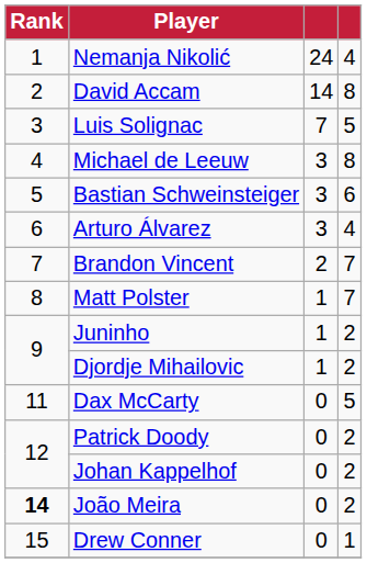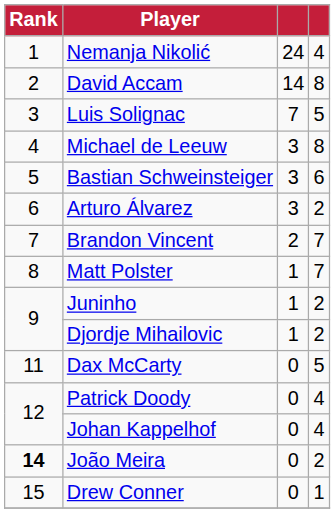Arturo Álvarez | column 4: 4 -> 2
Patrick Doody | column 4: 2 -> 4
Johan Kappelhof | column 4: 2 -> 4
